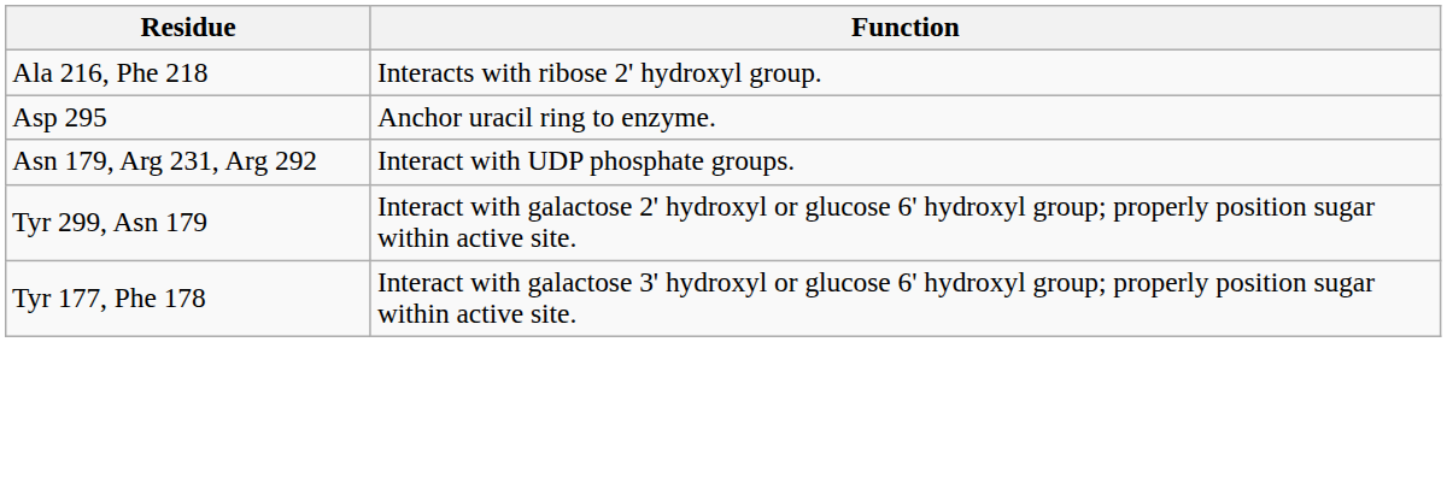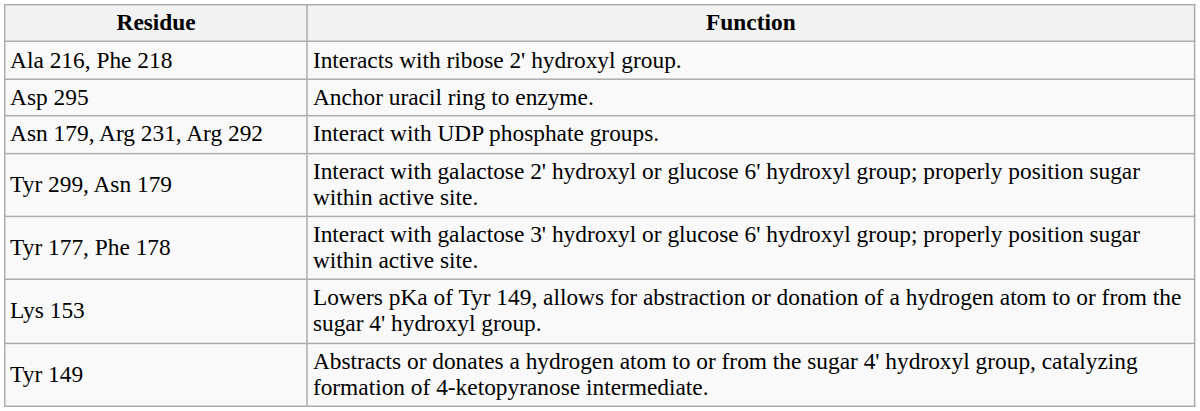+ row: Lys 153 | Lowers pKa of Tyr 149, allows for abstraction or donation of a hydrogen atom to or from the sugar 4' hydroxyl group.
+ row: Tyr 149 | Abstracts or donates a hydrogen atom to or from the sugar 4' hydroxyl group, catalyzing formation of 4-ketopyranose intermediate.
